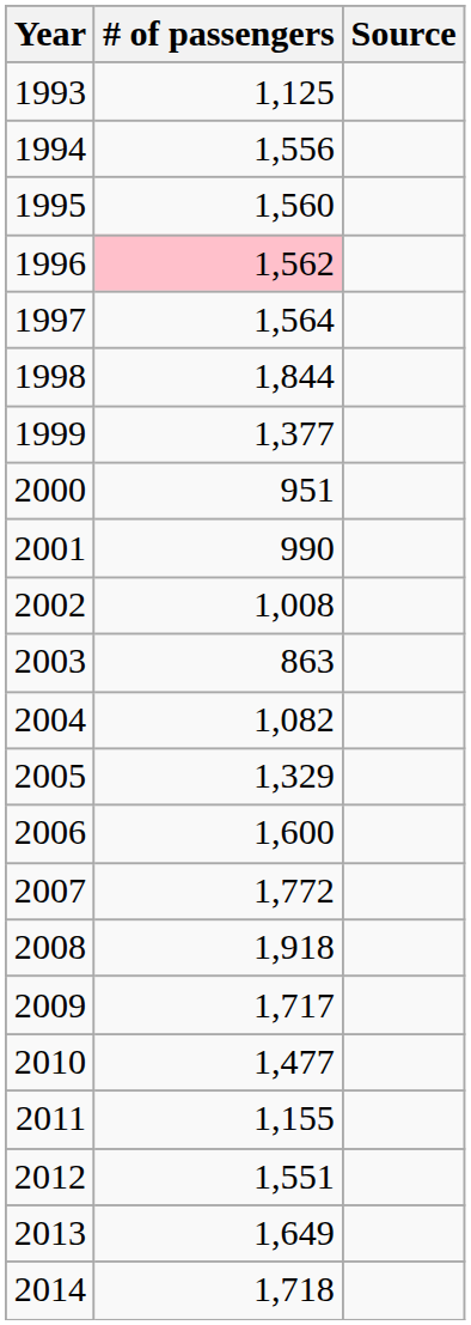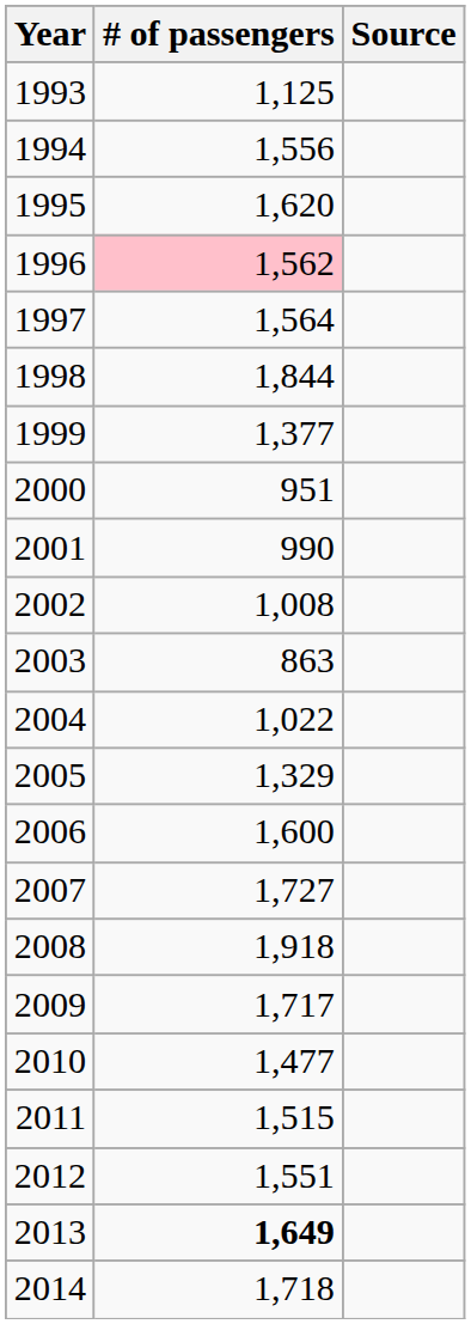1995 | # of passengers: 1,560 -> 1,620
2004 | # of passengers: 1,082 -> 1,022
2007 | # of passengers: 1,772 -> 1,727
2011 | # of passengers: 1,155 -> 1,515
2013 | # of passengers: normal -> bold
